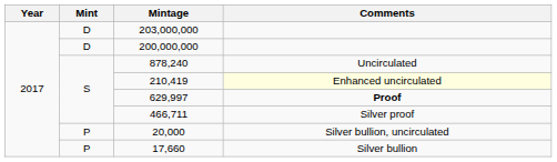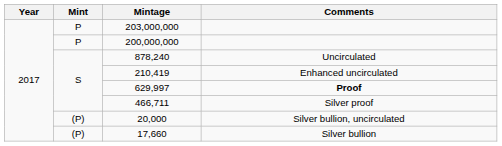203,000,000 | Mint: D -> P
200,000,000 | Mint: D -> P
210,419 | Comments: lightyellow background -> no background
20,000 | Mint: P -> (P)
17,660 | Mint: P -> (P)
